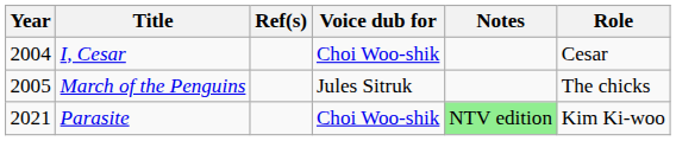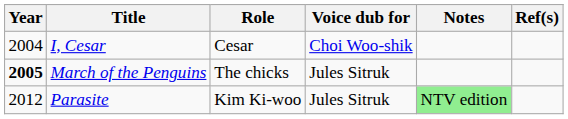columns swapped: Role <-> Ref(s)
March of the Penguins | Year: normal -> bold
Parasite | Year: 2021 -> 2012
Parasite | Voice dub for: Choi Woo-shik -> Jules Sitruk
